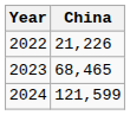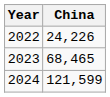2022 | China: 21,226 -> 24,226
